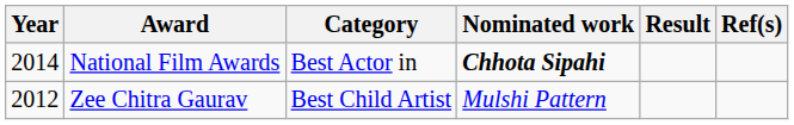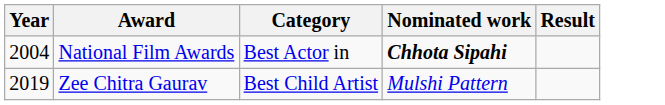- column: Ref(s)
National Film Awards | Year: 2014 -> 2004
Zee Chitra Gaurav | Year: 2012 -> 2019
